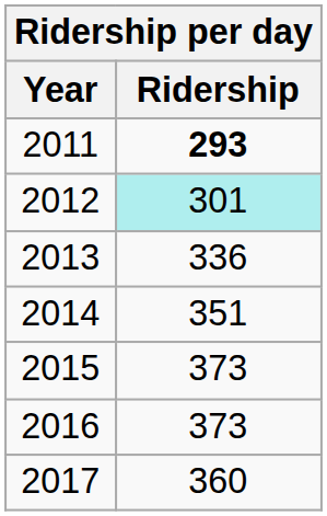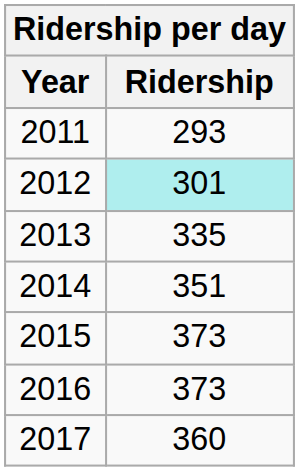2011 | Ridership: bold -> normal
2013 | Ridership: 336 -> 335
